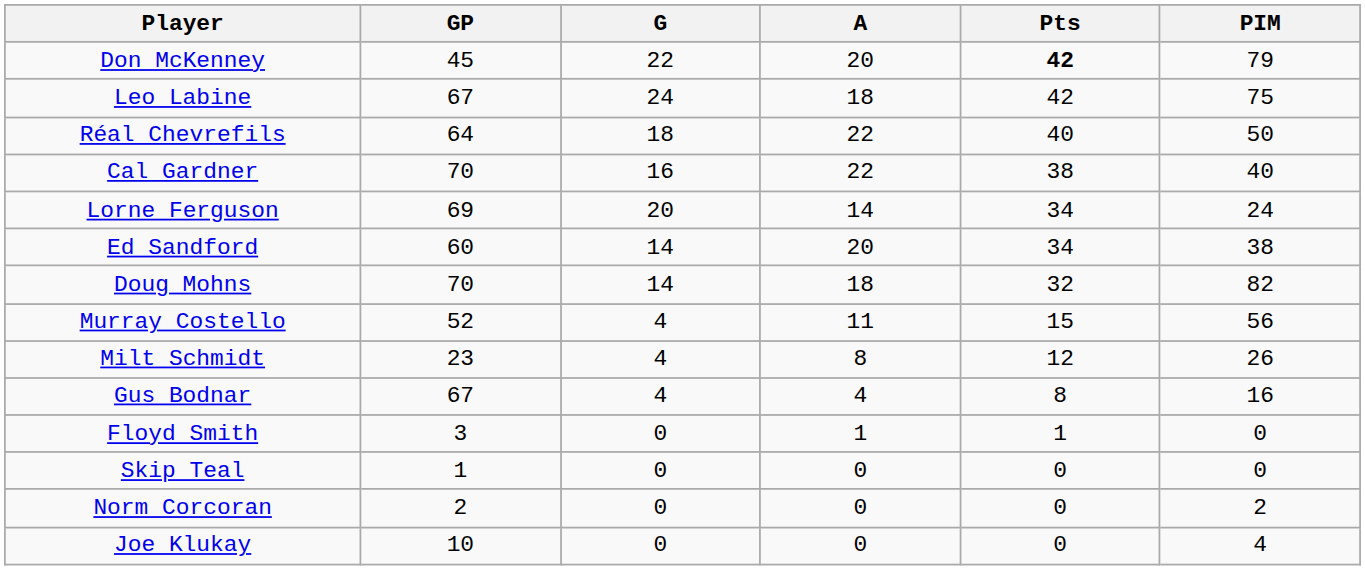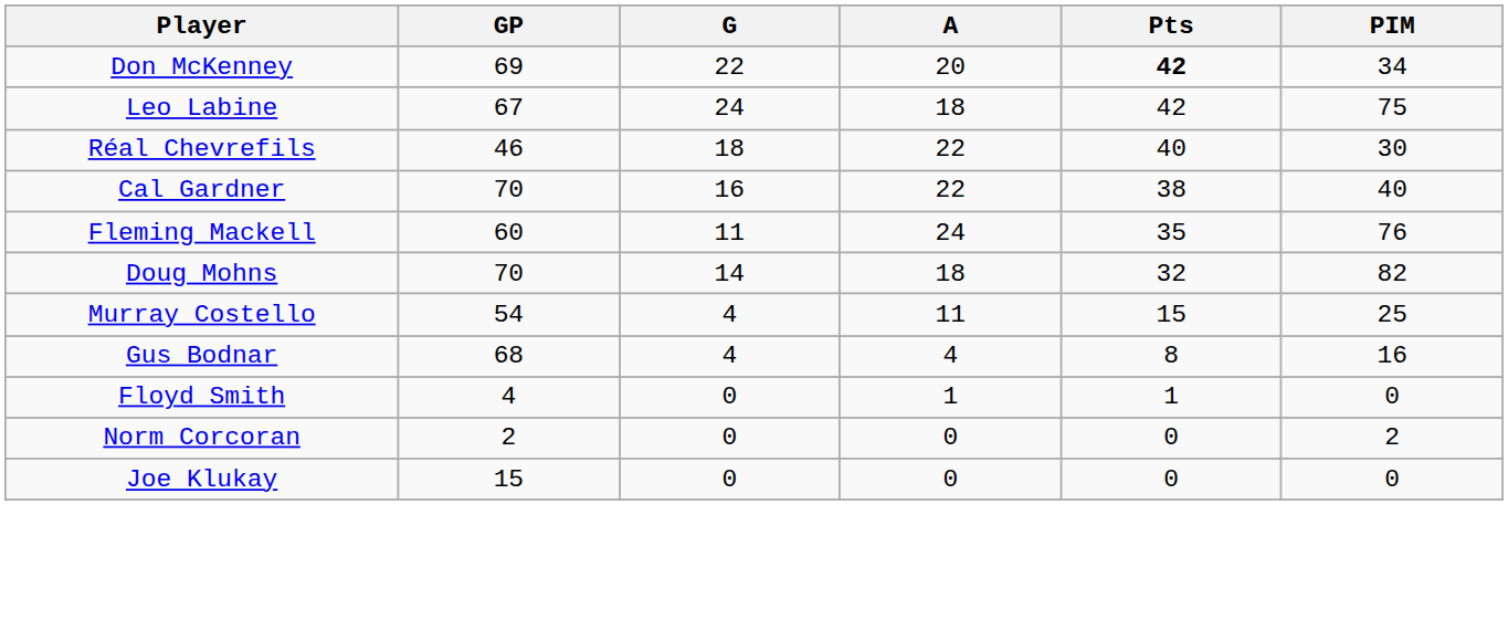Don McKenney | GP: 45 -> 69
Don McKenney | PIM: 79 -> 34
Réal Chevrefils | GP: 64 -> 46
Réal Chevrefils | PIM: 50 -> 30
+ row: Fleming Mackell | 60 | 11 | 24 | 35 | 76
- row: Lorne Ferguson | 69 | 20 | 14 | 34 | 24
- row: Ed Sandford | 60 | 14 | 20 | 34 | 38
Murray Costello | GP: 52 -> 54
Murray Costello | PIM: 56 -> 25
- row: Milt Schmidt | 23 | 4 | 8 | 12 | 26
Gus Bodnar | GP: 67 -> 68
Floyd Smith | GP: 3 -> 4
- row: Skip Teal | 1 | 0 | 0 | 0 | 0
Joe Klukay | GP: 10 -> 15
Joe Klukay | PIM: 4 -> 0
